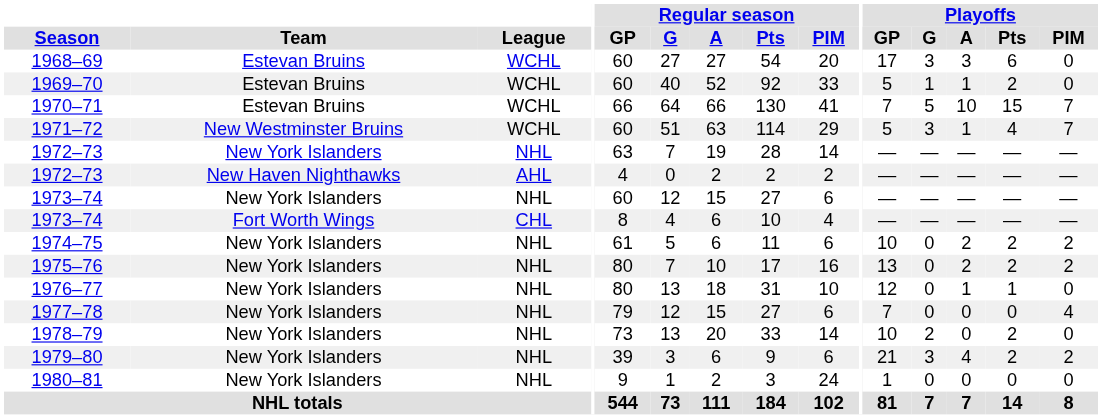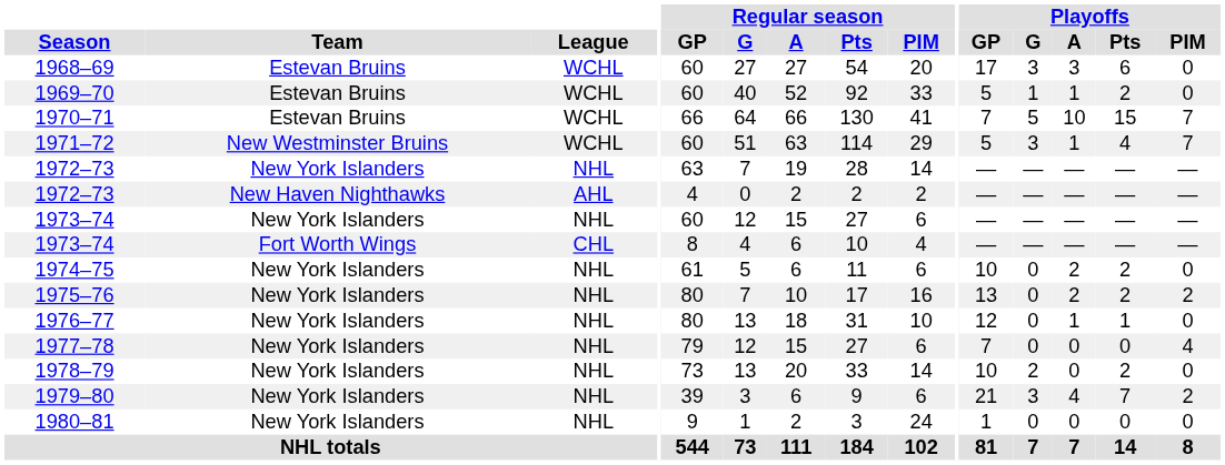1974–75 | Playoffs / PIM: 2 -> 0
1979–80 | Playoffs / Pts: 2 -> 7
